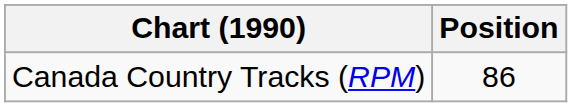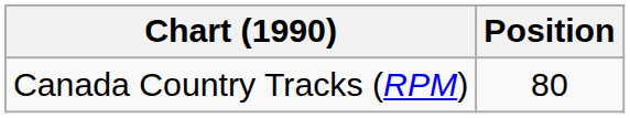Canada Country Tracks (RPM) | Position: 86 -> 80
